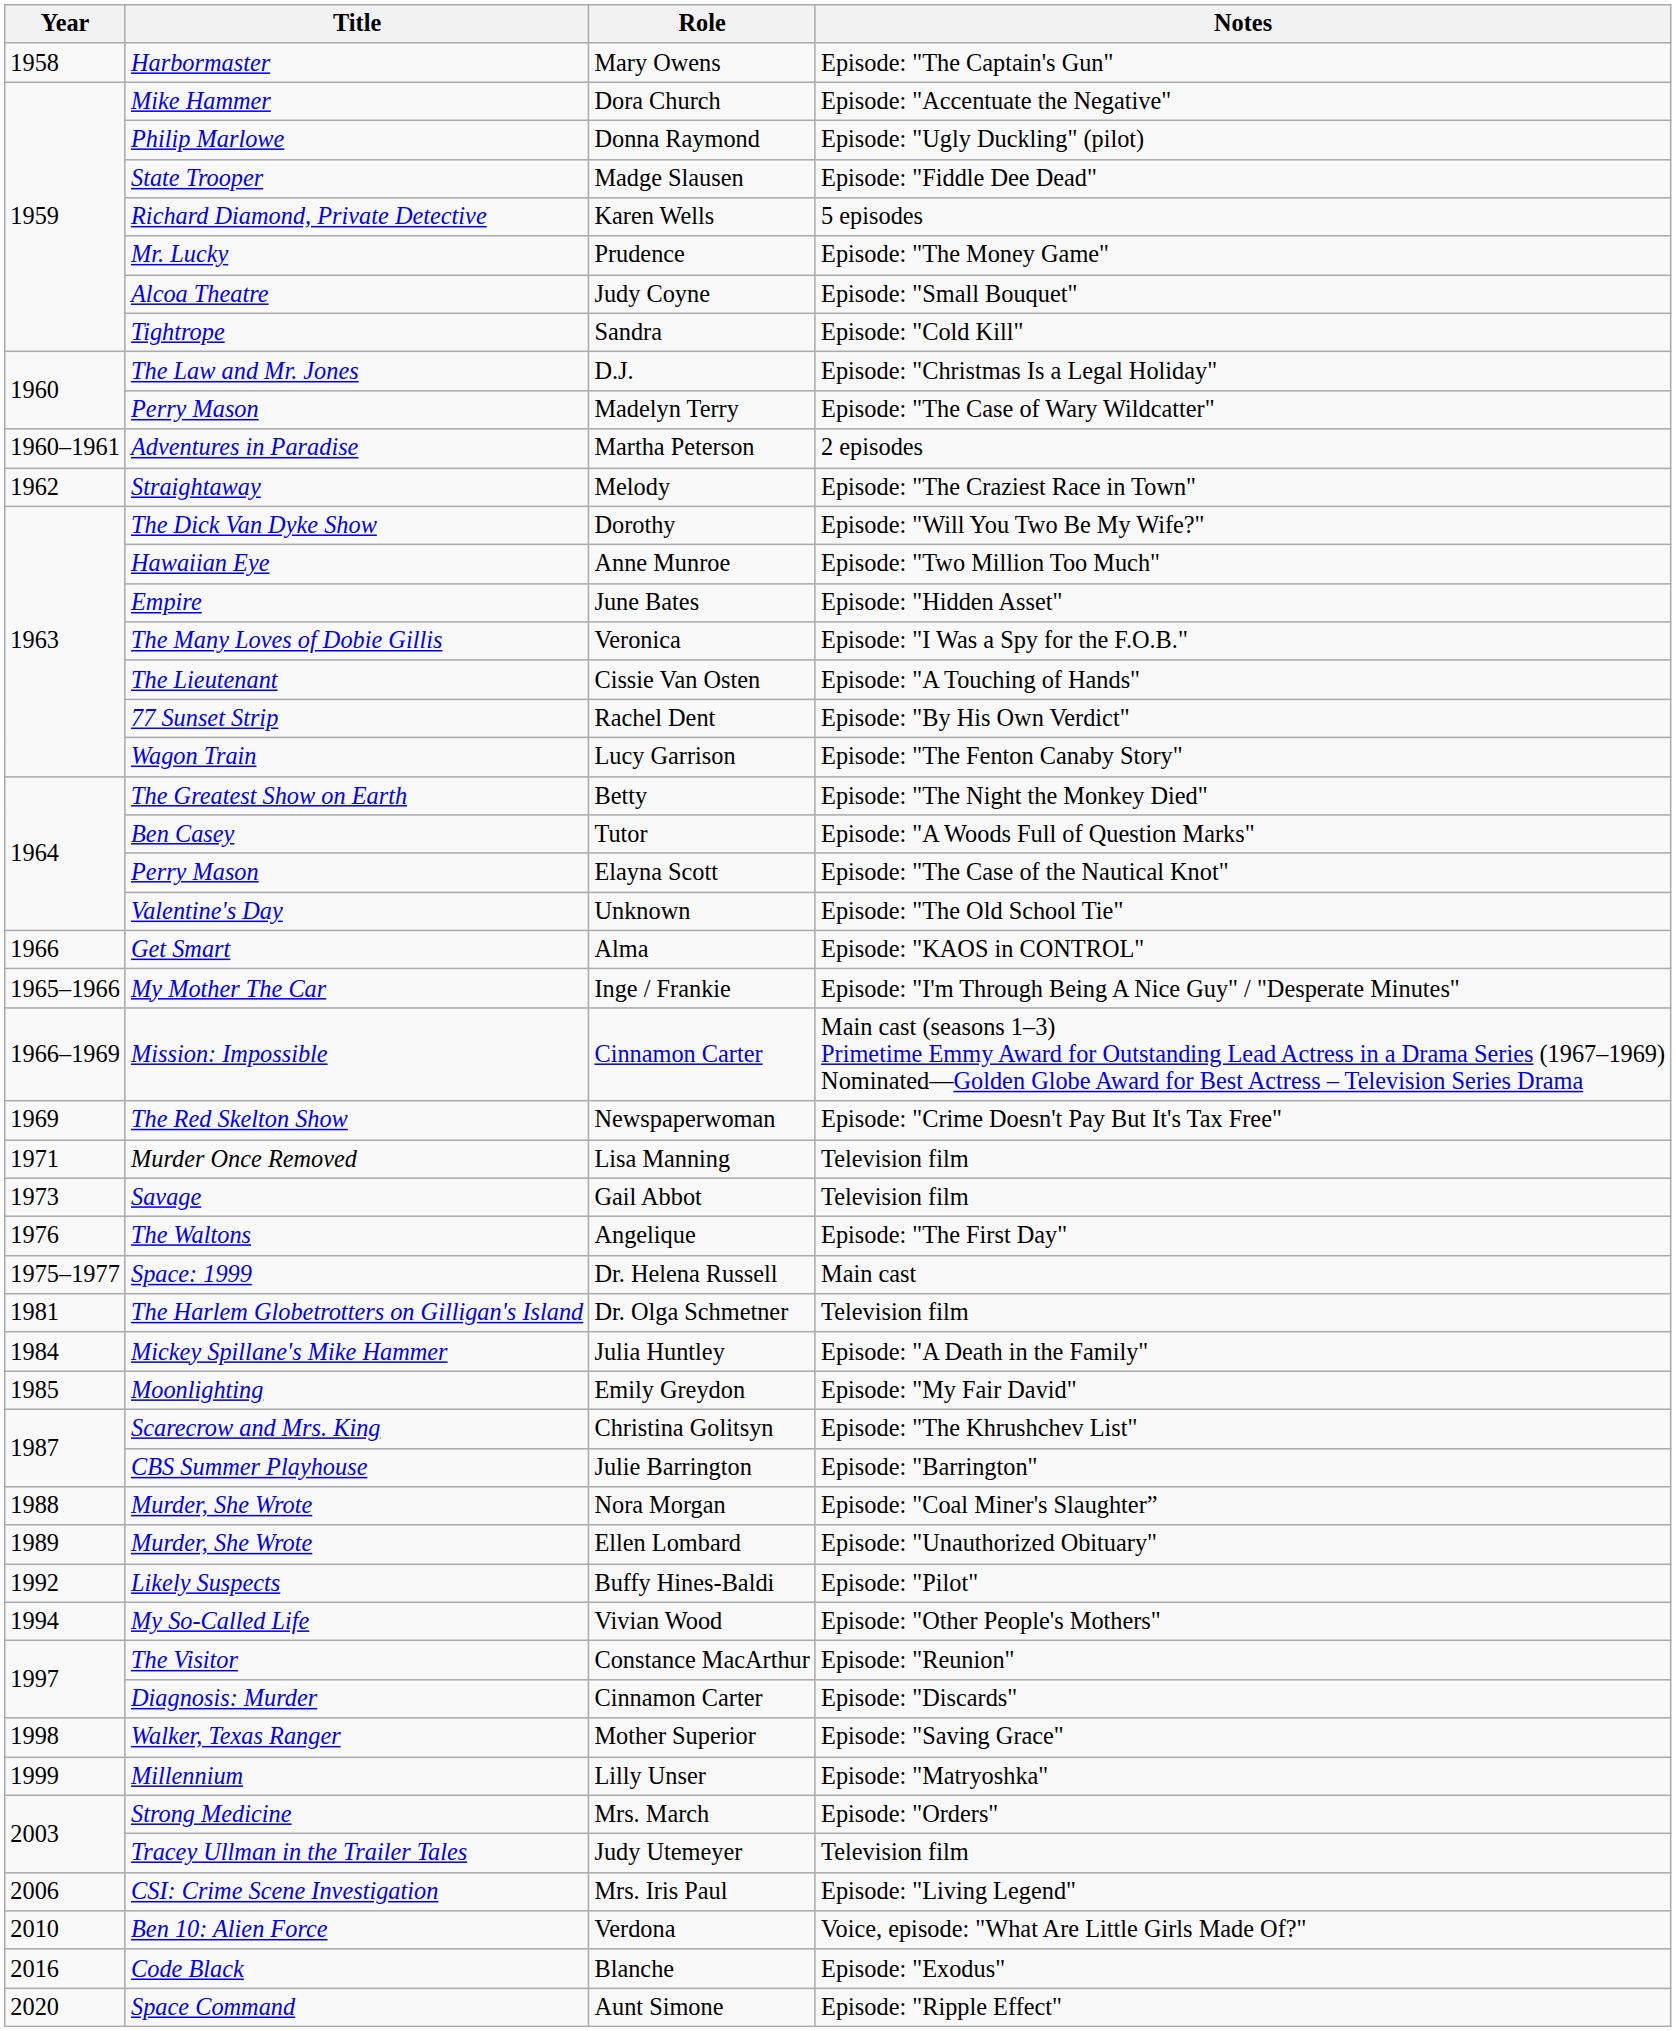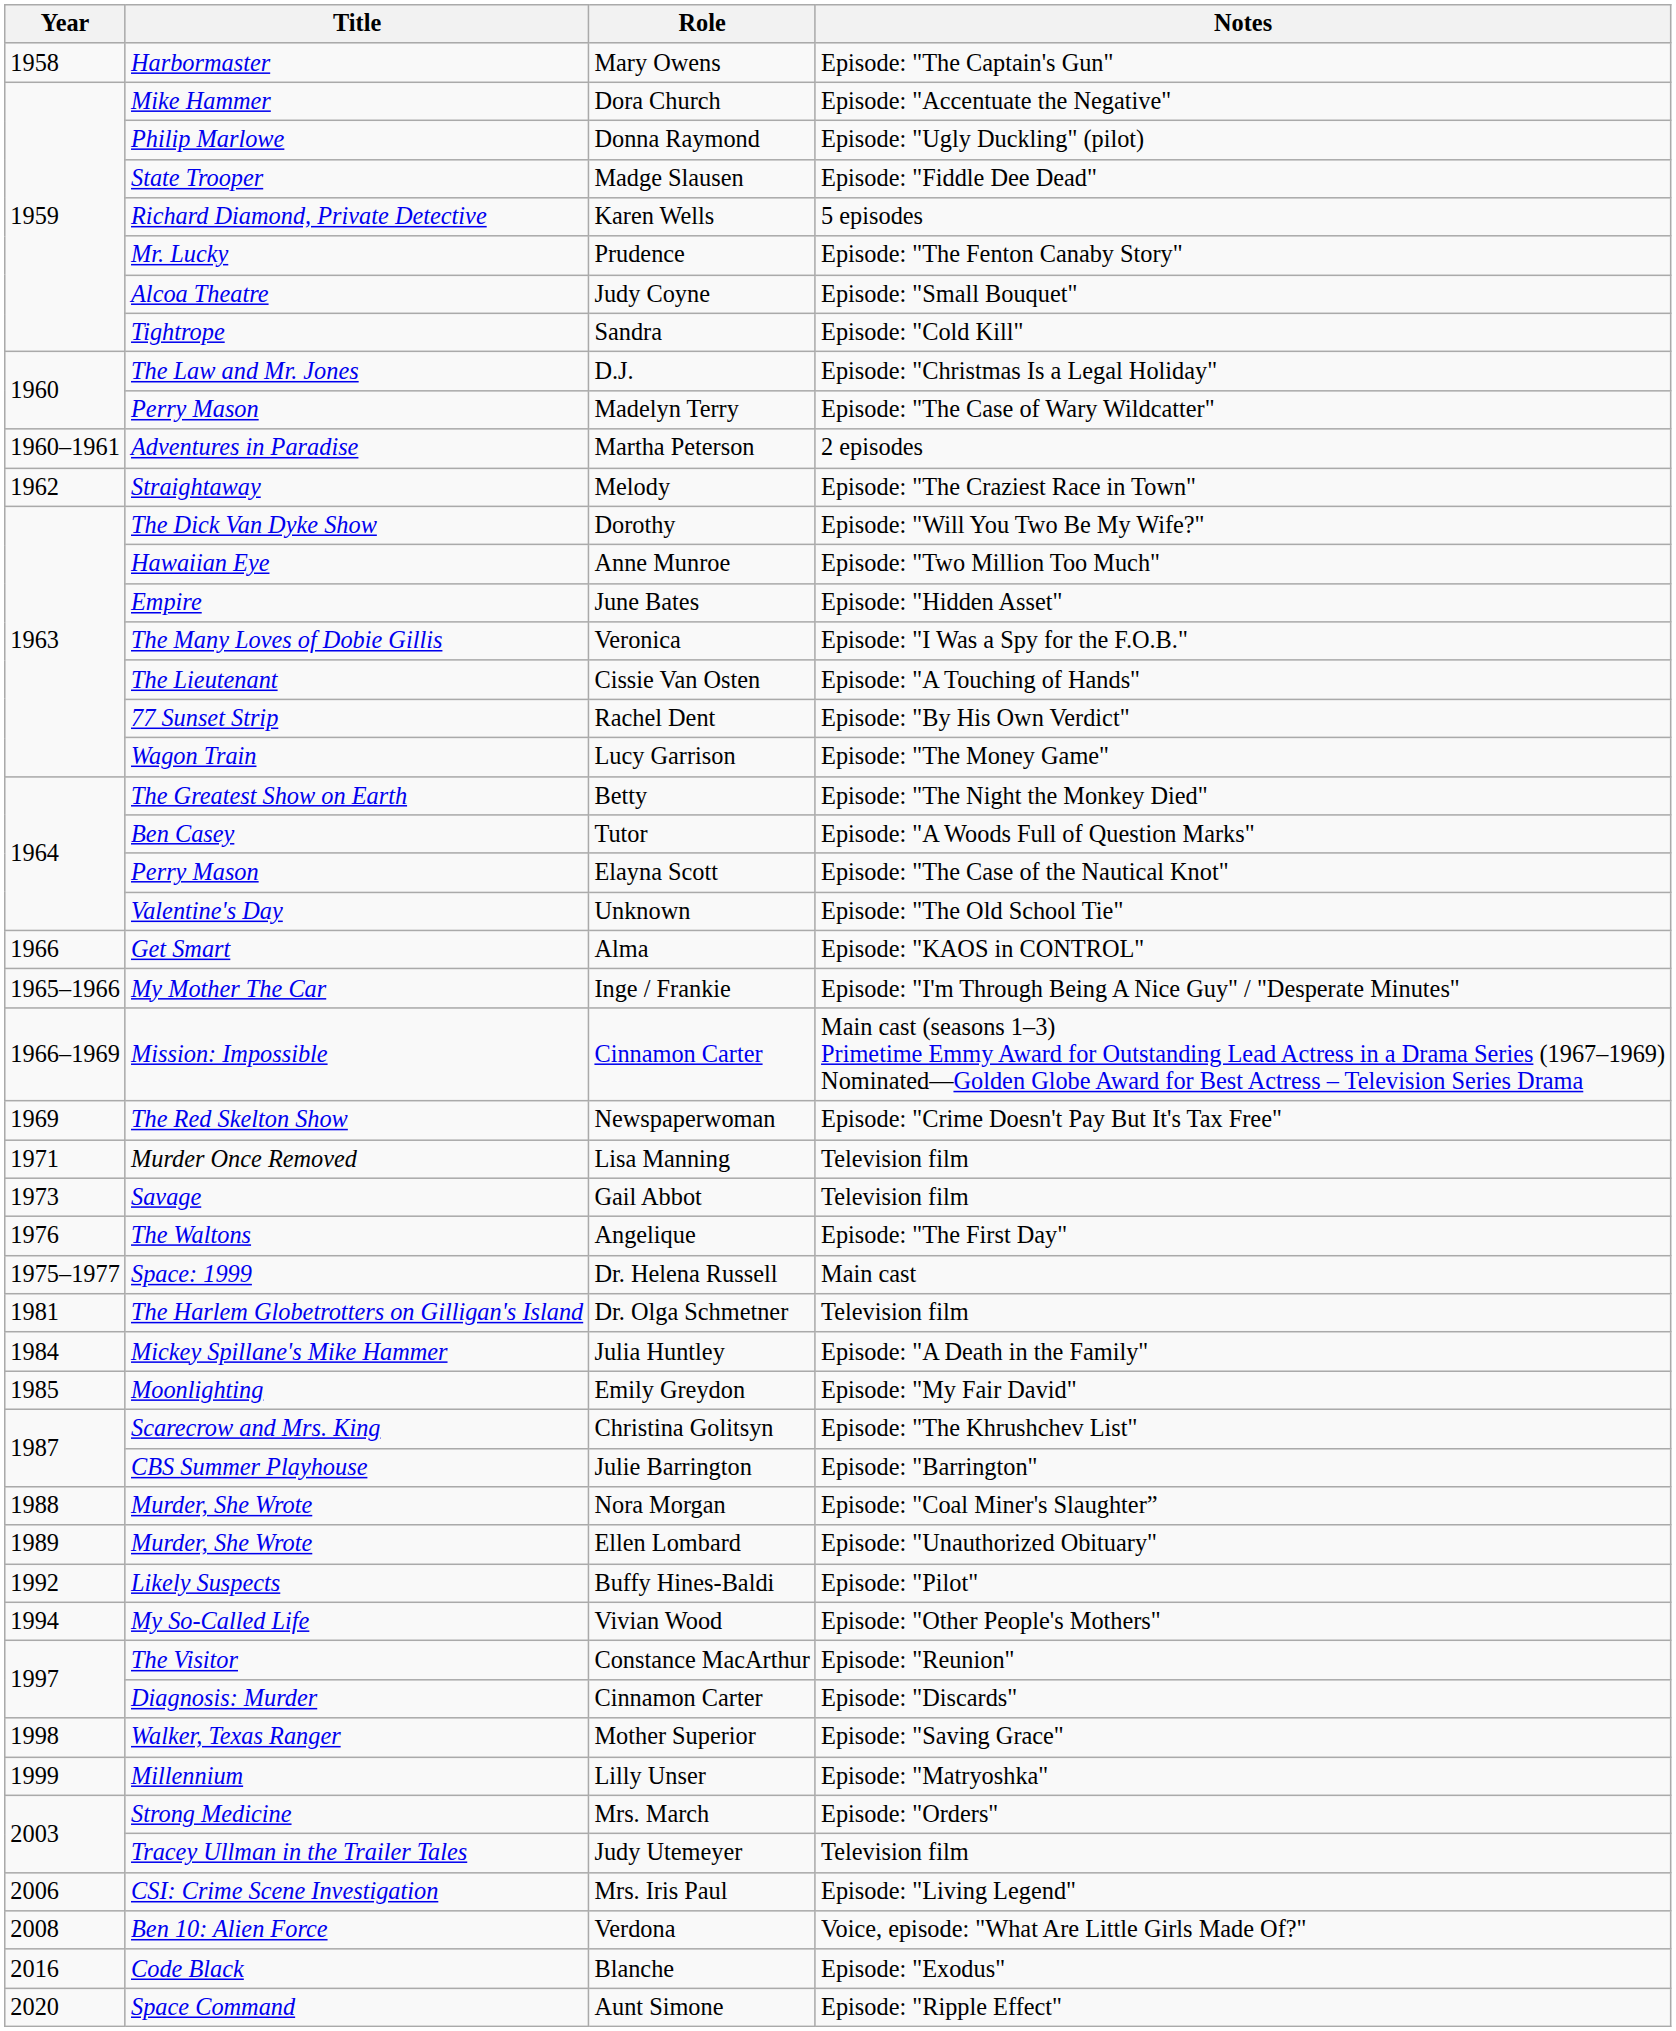Prudence | Notes: Episode: "The Money Game" -> Episode: "The Fenton Canaby Story"
Lucy Garrison | Notes: Episode: "The Fenton Canaby Story" -> Episode: "The Money Game"
Verdona | Year: 2010 -> 2008
